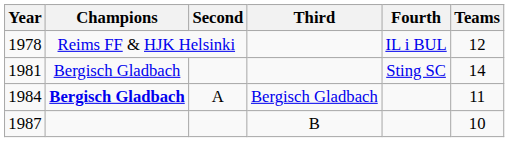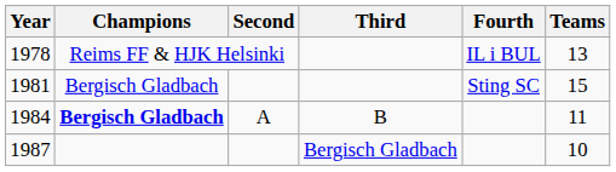1978 | Teams: 12 -> 13
1981 | Teams: 14 -> 15
1984 | Third: Bergisch Gladbach -> B
1987 | Third: B -> Bergisch Gladbach
